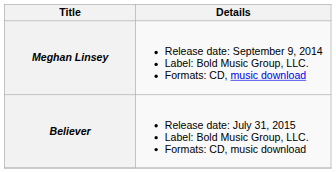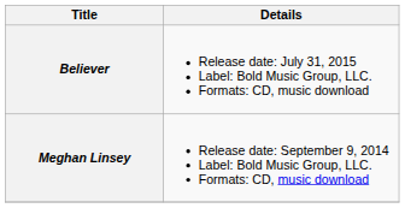rows swapped: Meghan Linsey <-> Believer
